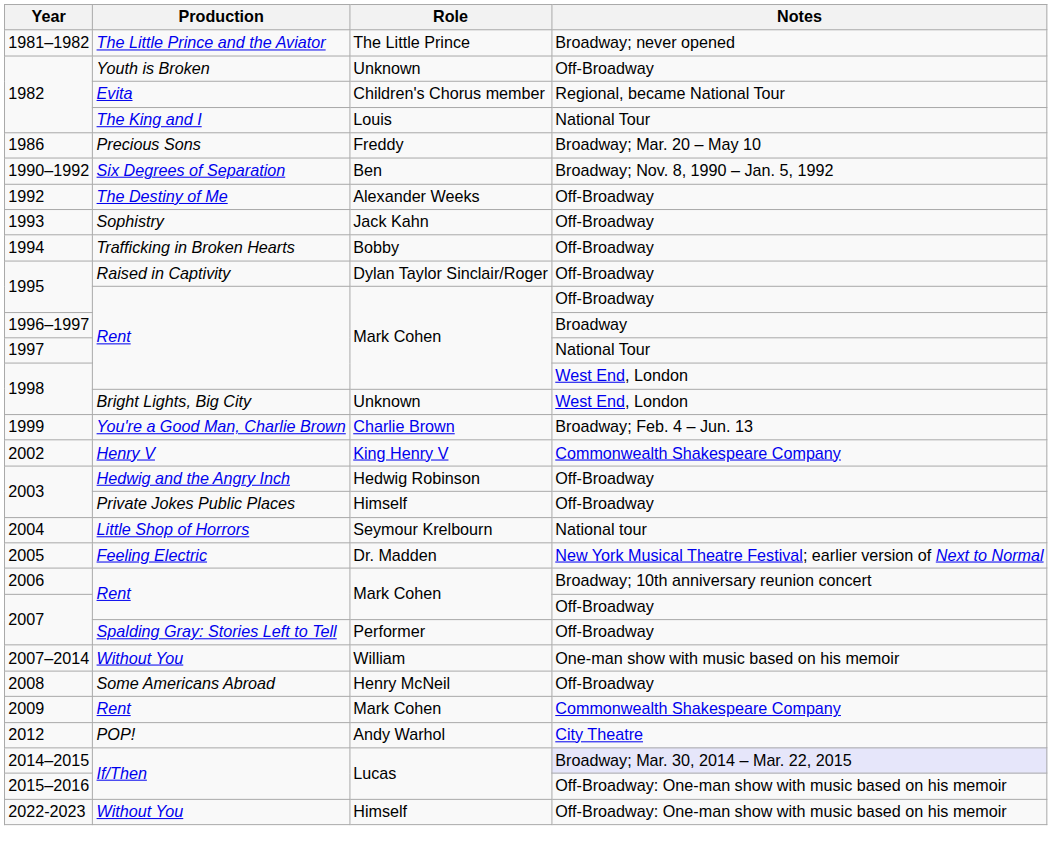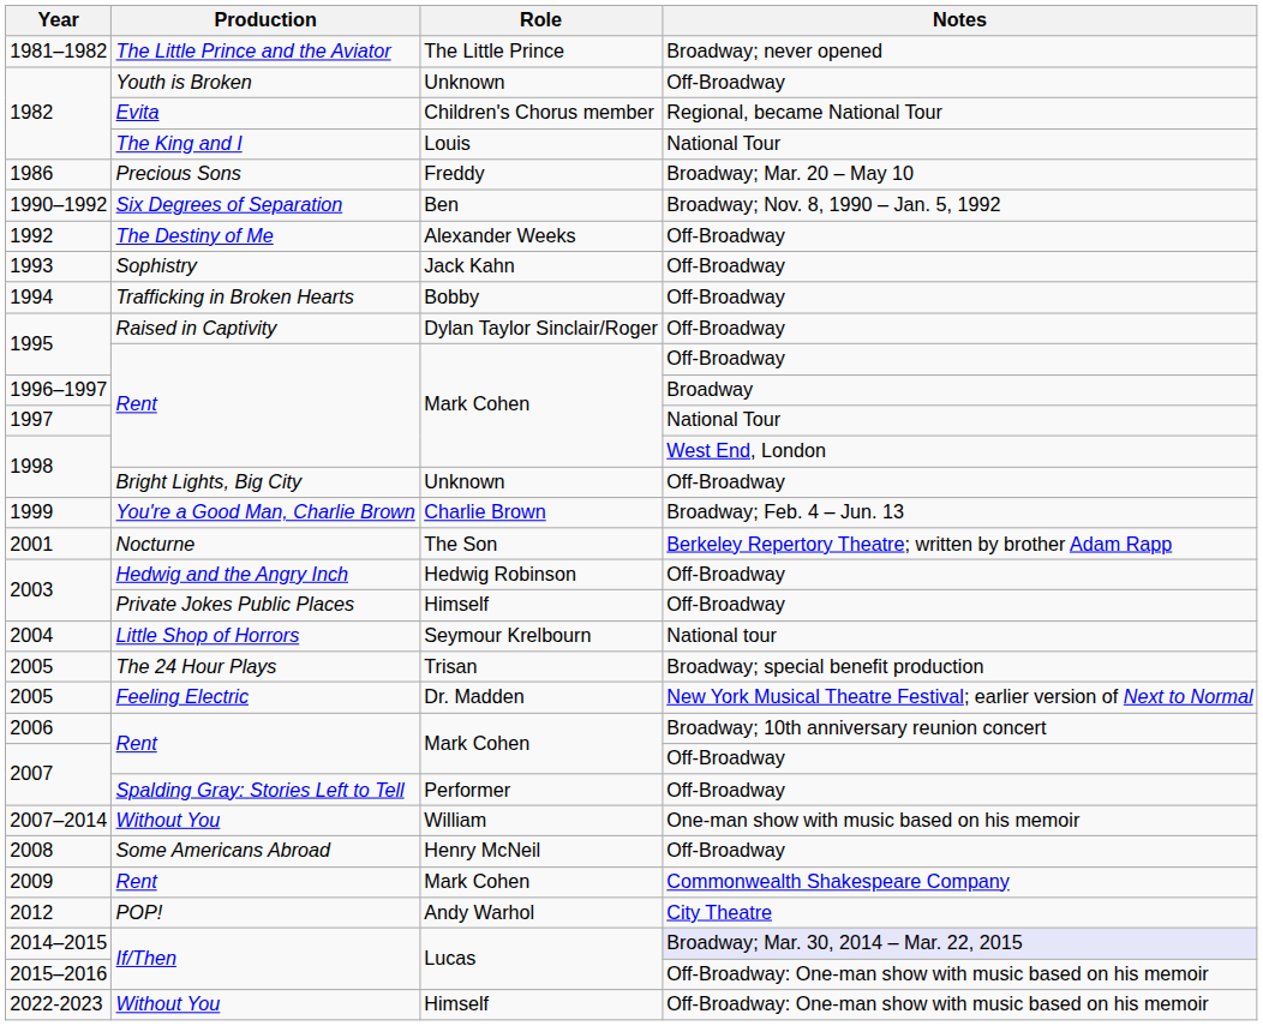1998 / Bright Lights, Big City | Notes: West End, London -> Off-Broadway
+ row: 2001 | Nocturne | The Son | Berkeley Repertory Theatre; written by brother Adam Rapp
- row: 2002 | Henry V | King Henry V | Commonwealth Shakespeare Company
+ row: 2005 | The 24 Hour Plays | Trisan | Broadway; special benefit production
